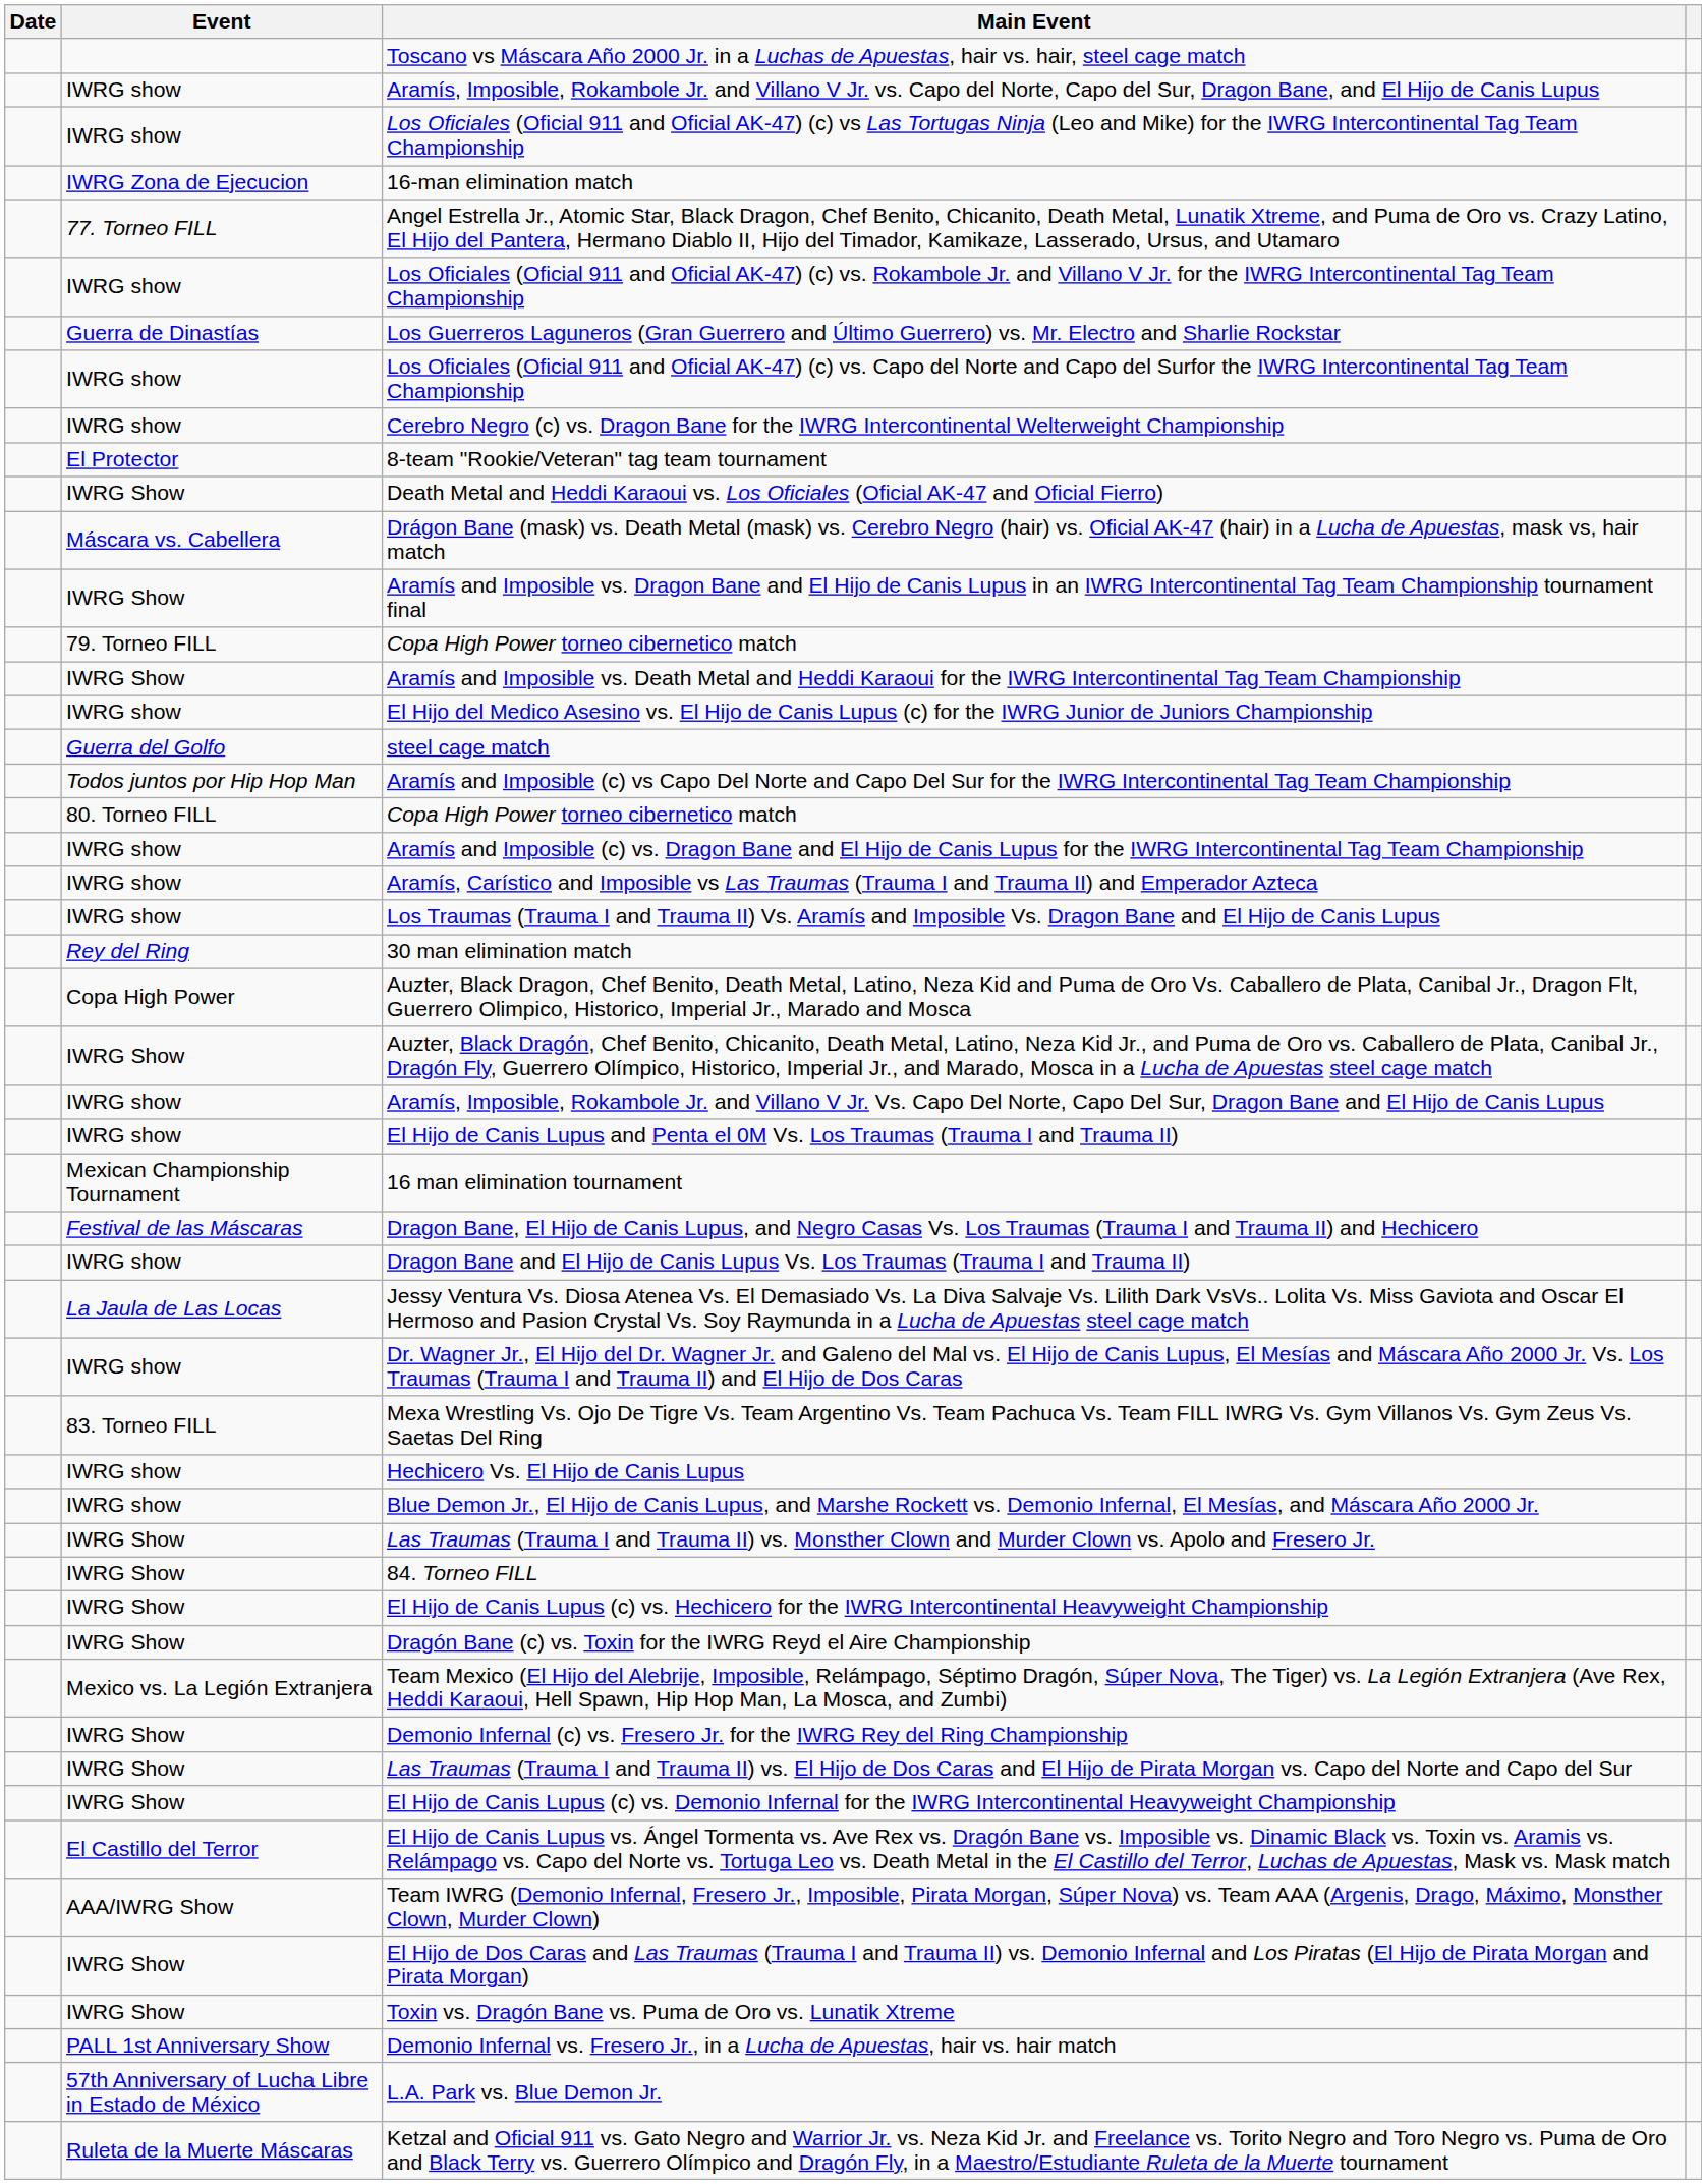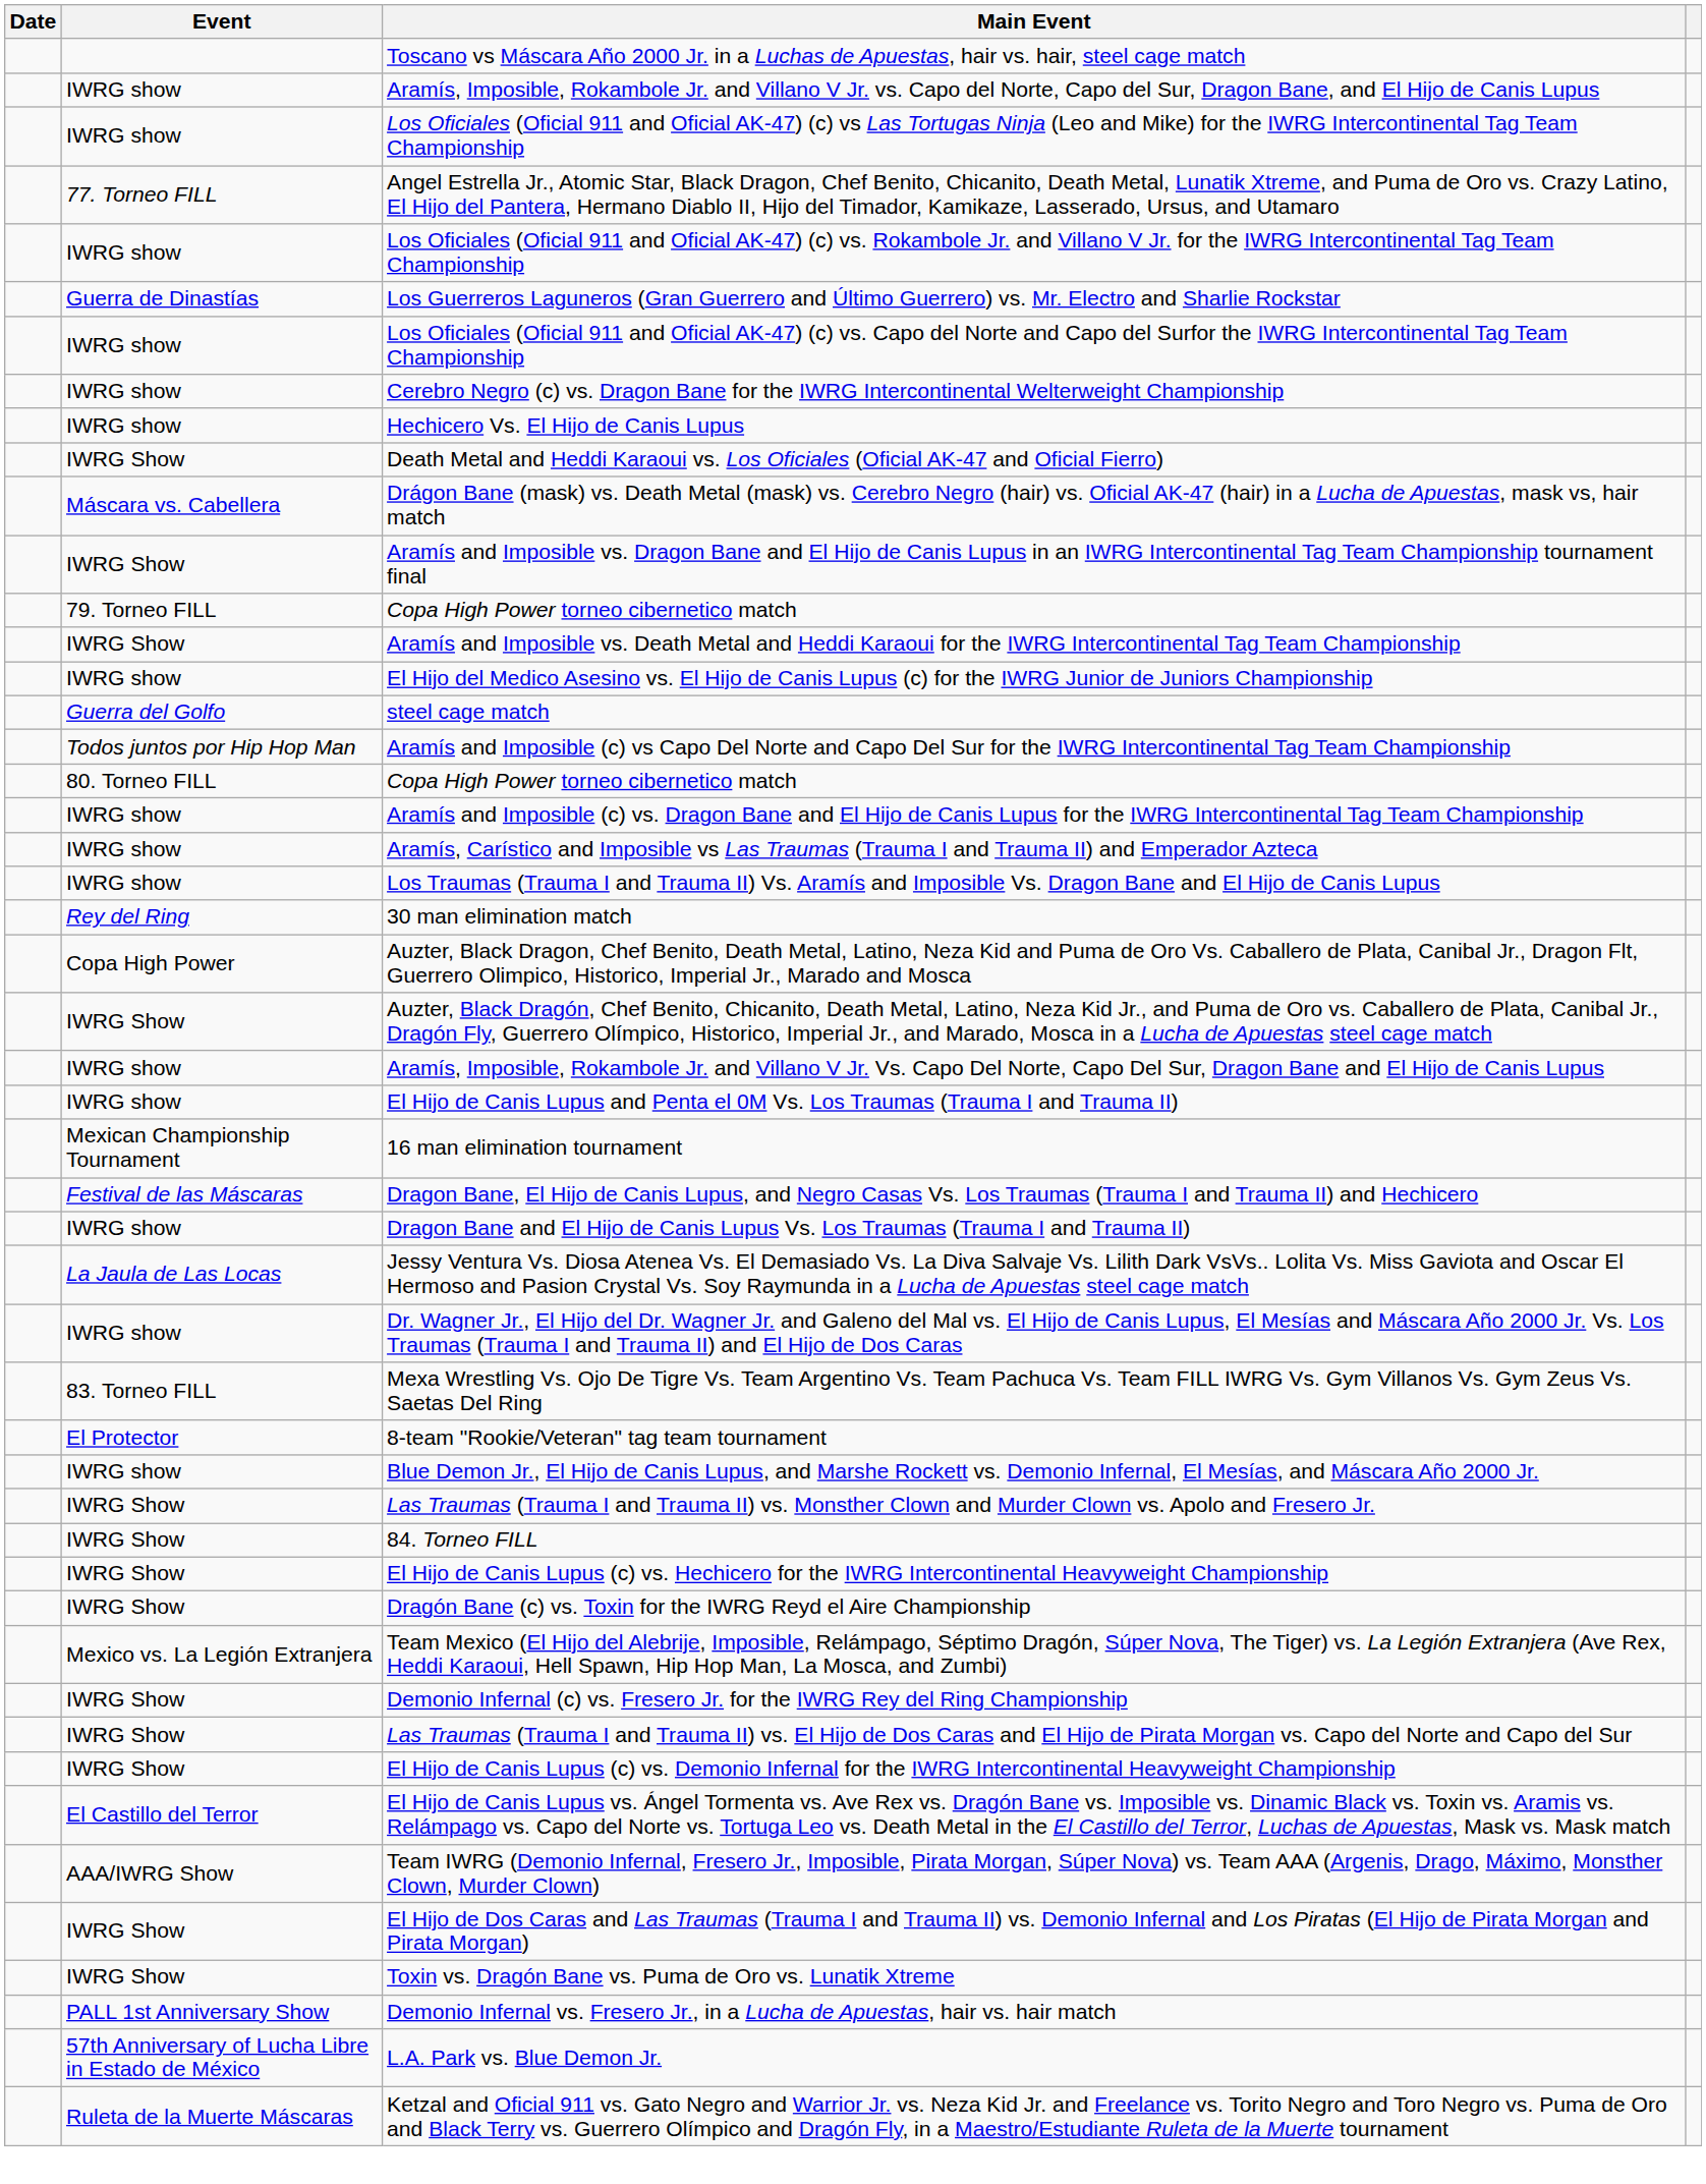- row: IWRG Zona de Ejecucion | 16-man elimination match
rows swapped: 8-team "Rookie/Veteran" tag team tournament <-> Hechicero Vs. El Hijo de Canis Lupus
